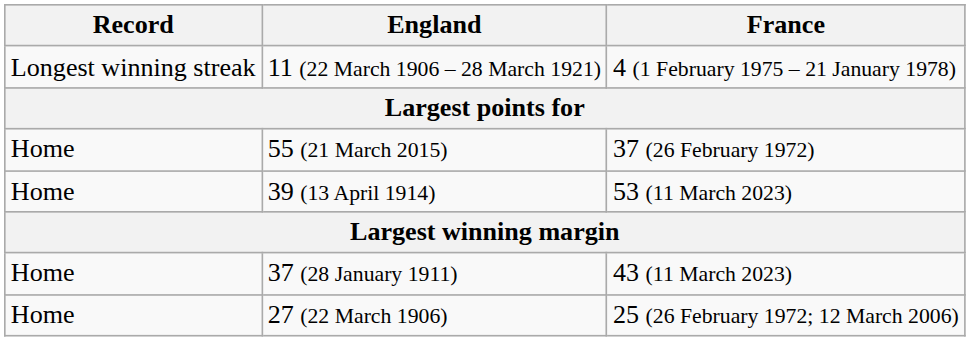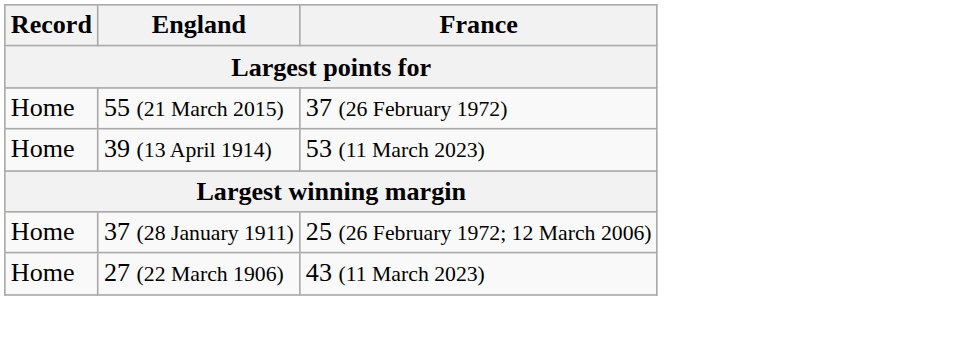- row: Longest winning streak | 11 (22 March 1906 – 28 March 1921) | 4 (1 February 1975 – 21 January 1978)
37 (28 January 1911) | France: 43 (11 March 2023) -> 25 (26 February 1972; 12 March 2006)
27 (22 March 1906) | France: 25 (26 February 1972; 12 March 2006) -> 43 (11 March 2023)
